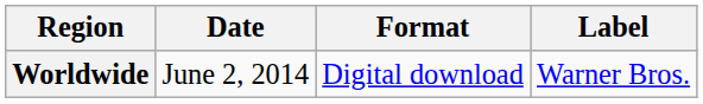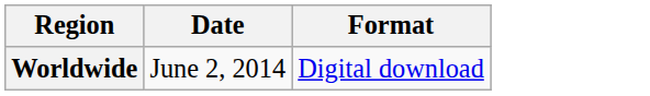- column: Label | Warner Bros.
